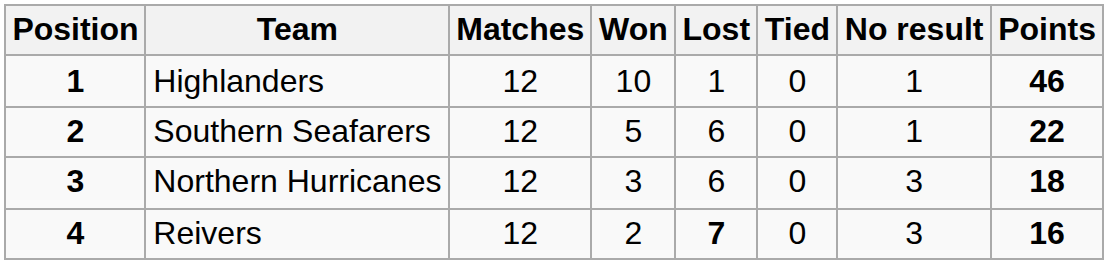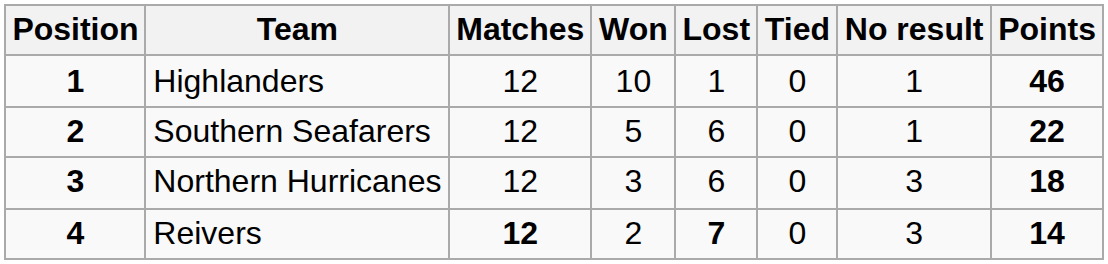Reivers | Matches: normal -> bold
Reivers | Points: 16 -> 14
